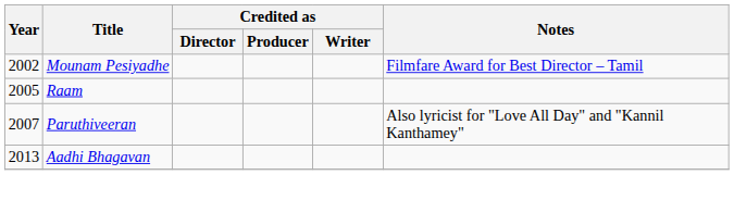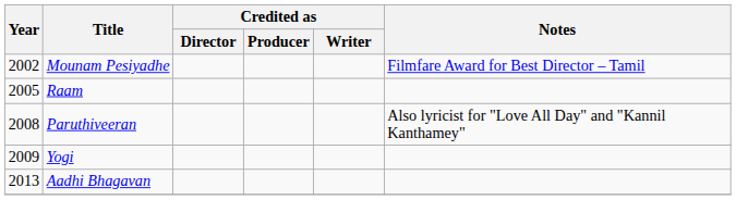Paruthiveeran | Year: 2007 -> 2008
+ row: 2009 | Yogi
